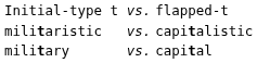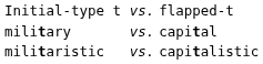rows swapped: military <-> militaristic
